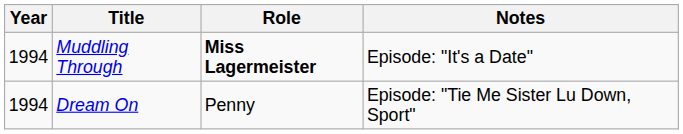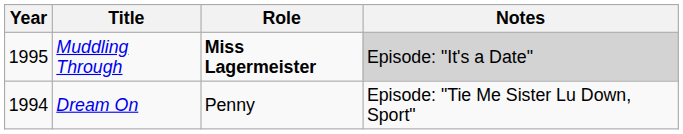Muddling Through | Year: 1994 -> 1995
Muddling Through | Notes: no background -> lightgrey background
